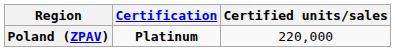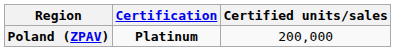Poland (ZPAV) | Certified units/sales: 220,000 -> 200,000
